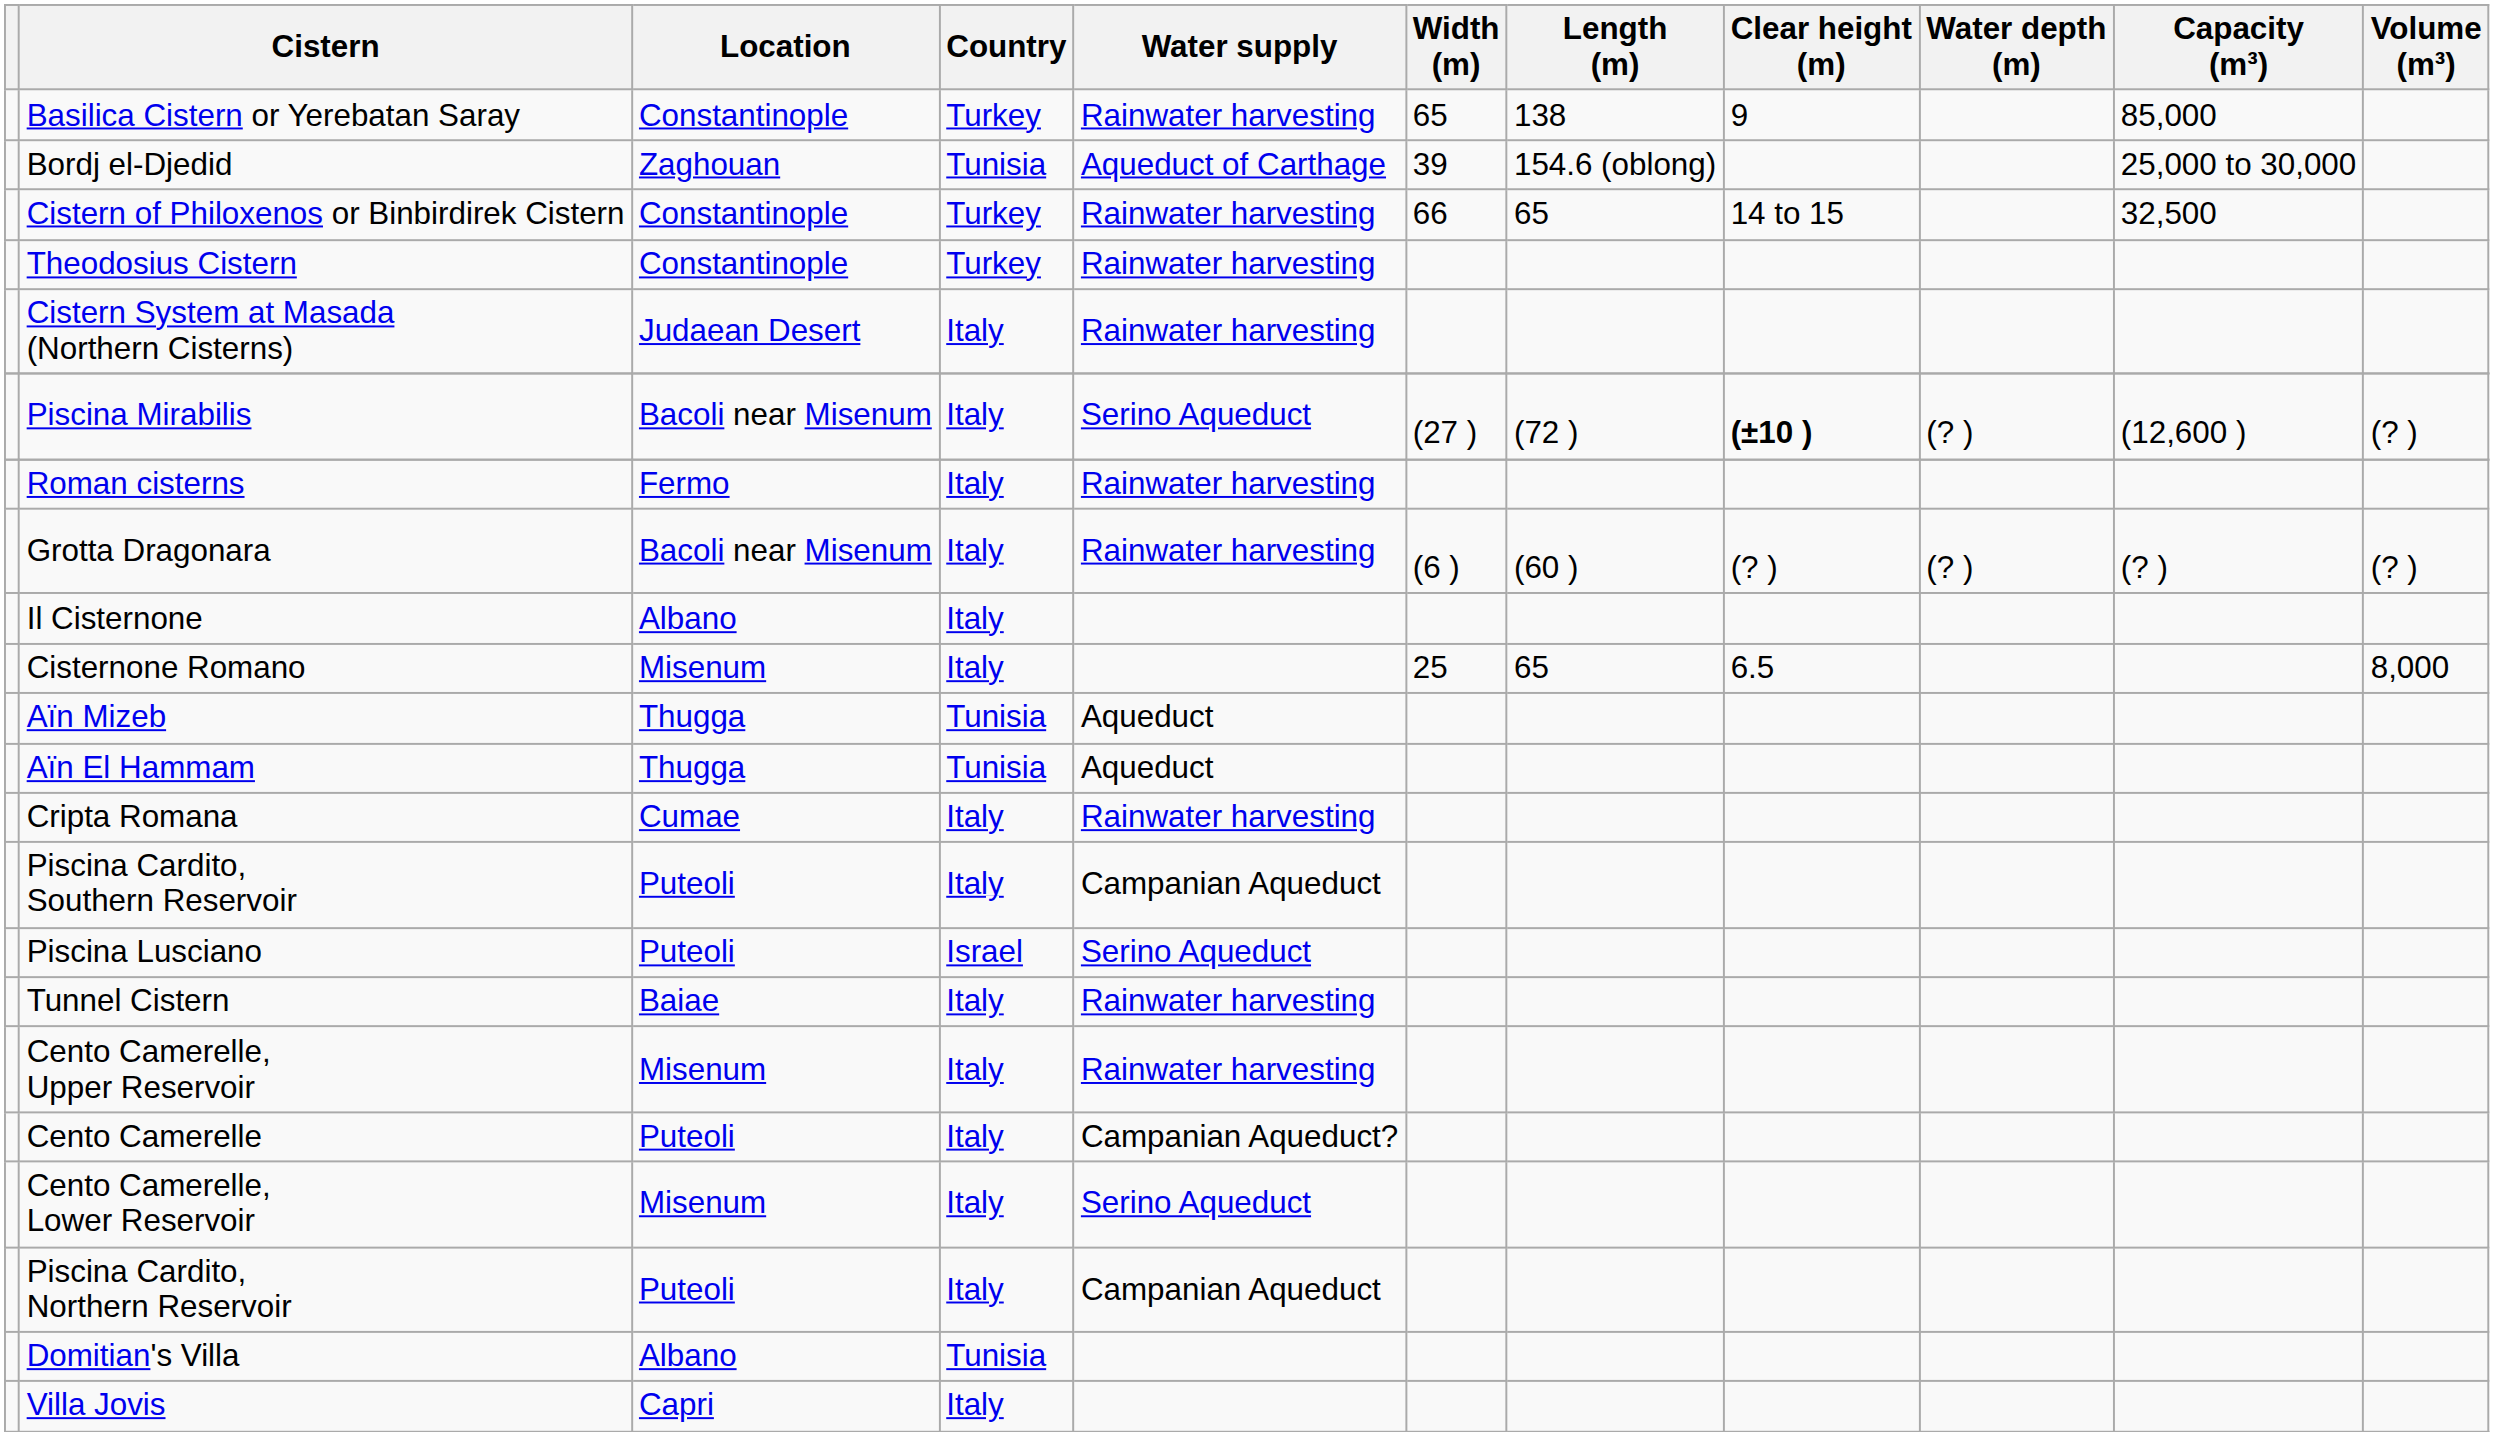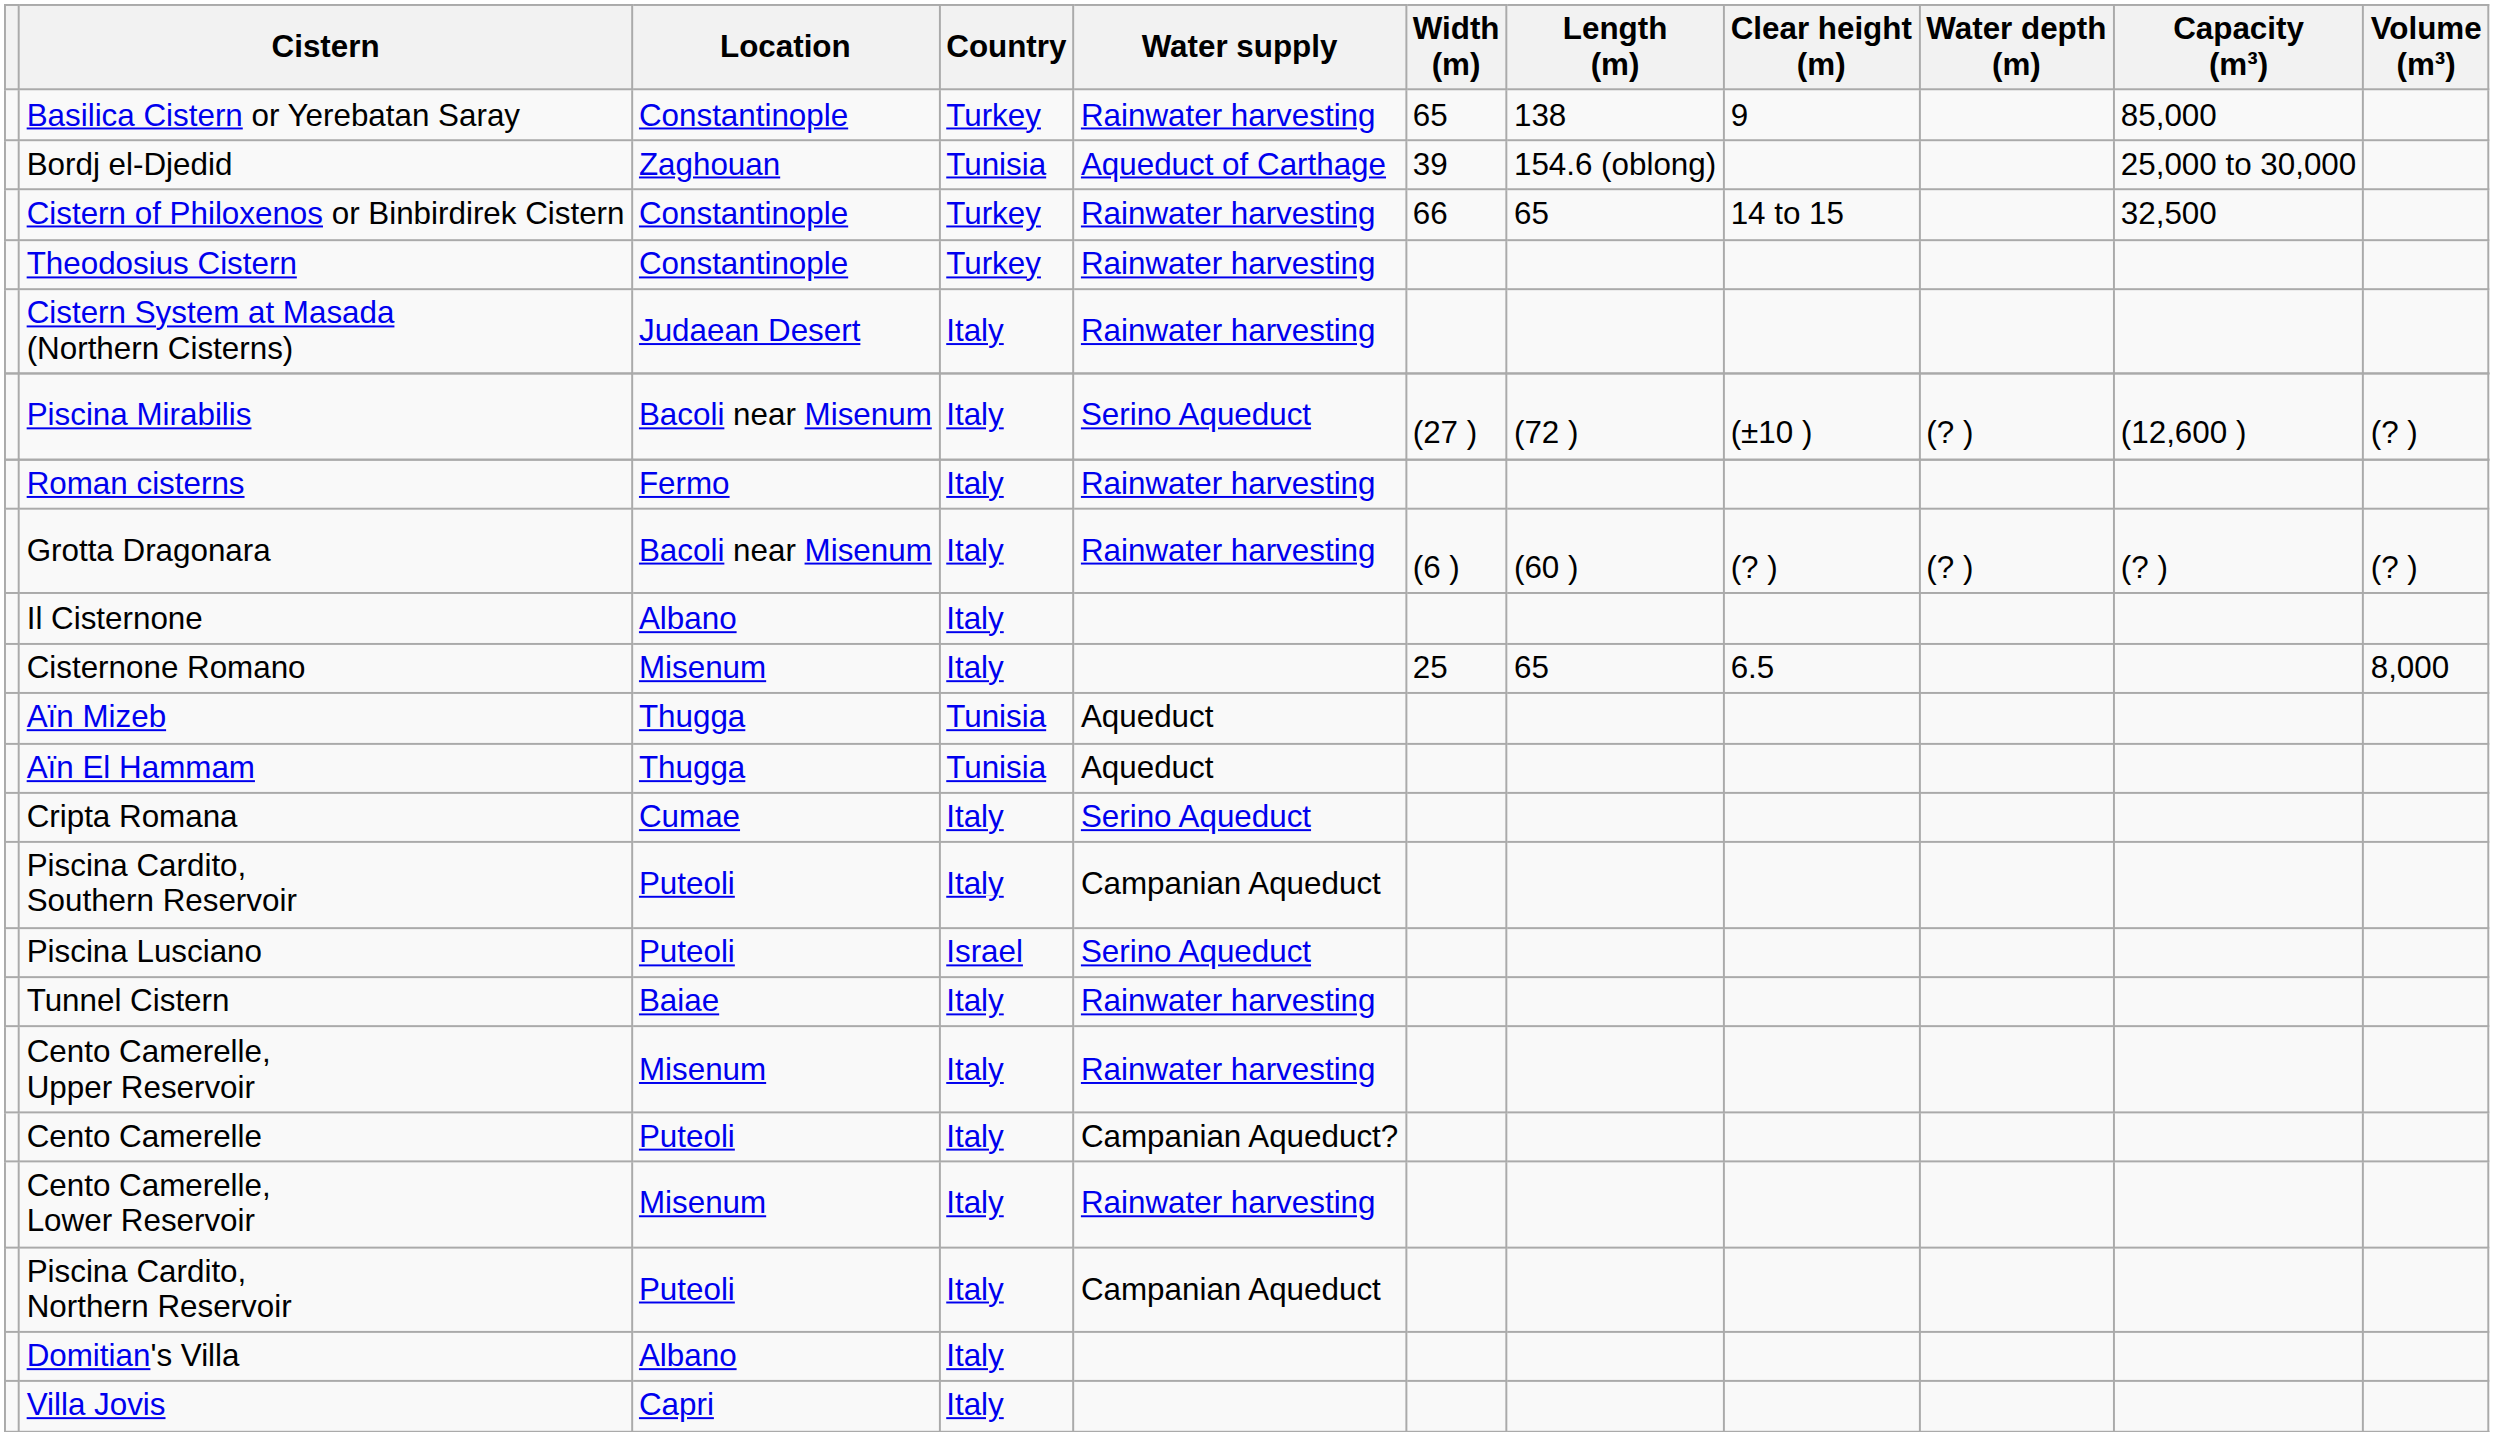Piscina Mirabilis | Clear height (m): bold -> normal
Cripta Romana | Water supply: Rainwater harvesting -> Serino Aqueduct
Cento Camerelle, Lower Reservoir | Water supply: Serino Aqueduct -> Rainwater harvesting
Domitian's Villa | Country: Tunisia -> Italy
